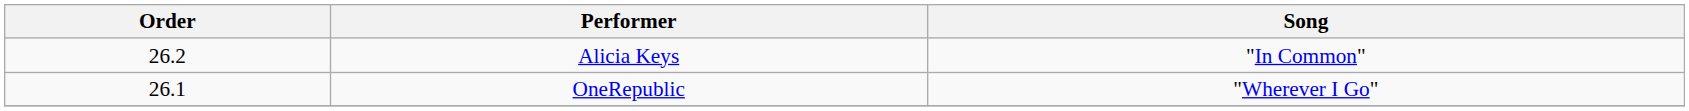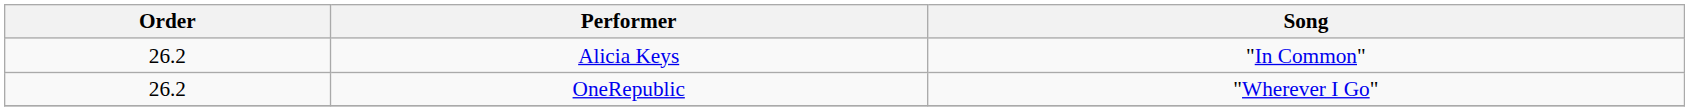OneRepublic | Order: 26.1 -> 26.2
